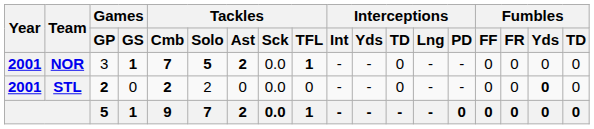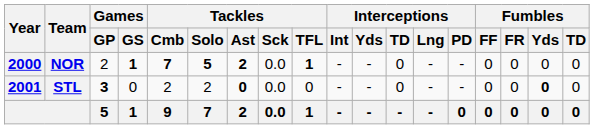NOR | Year: 2001 -> 2000
NOR | Games / GP: 3 -> 2
STL | Games / GP: 2 -> 3
STL | Tackles / Cmb: bold -> normal
STL | Tackles / Ast: normal -> bold
